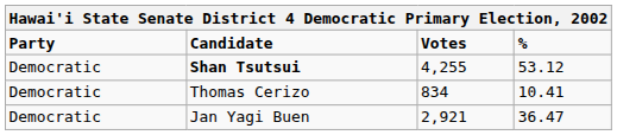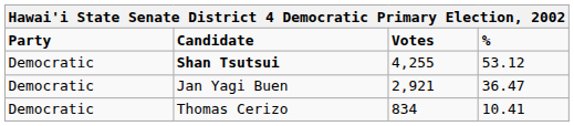rows swapped: Jan Yagi Buen <-> Thomas Cerizo
